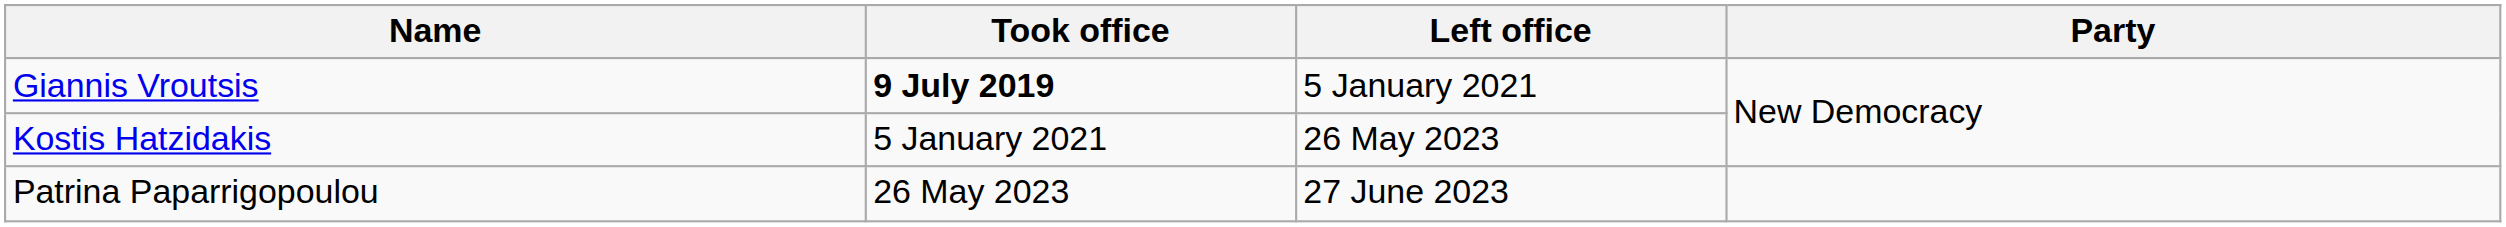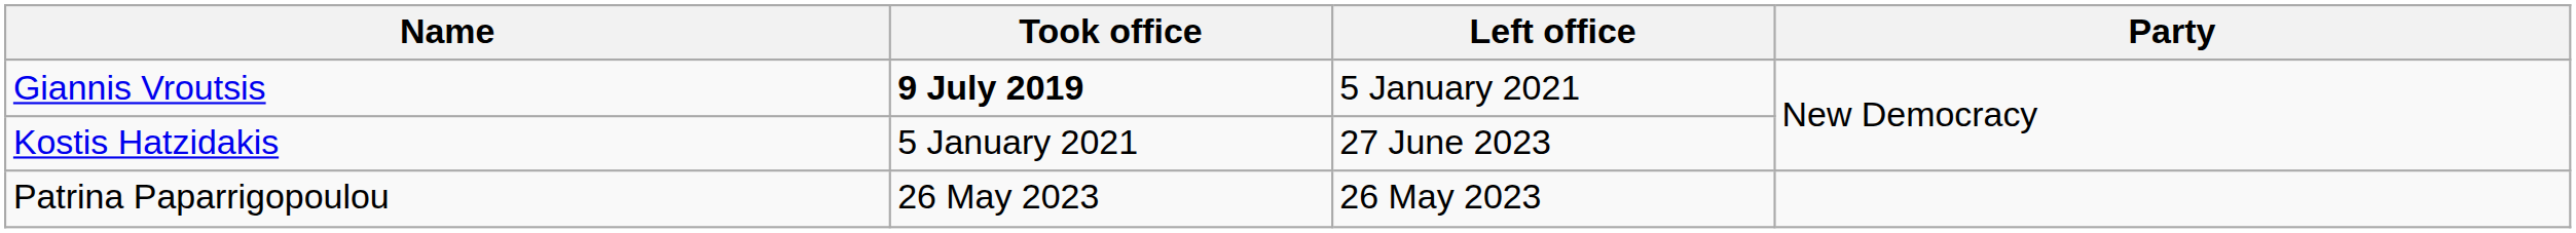Kostis Hatzidakis | Left office: 26 May 2023 -> 27 June 2023
Patrina Paparrigopoulou | Left office: 27 June 2023 -> 26 May 2023
